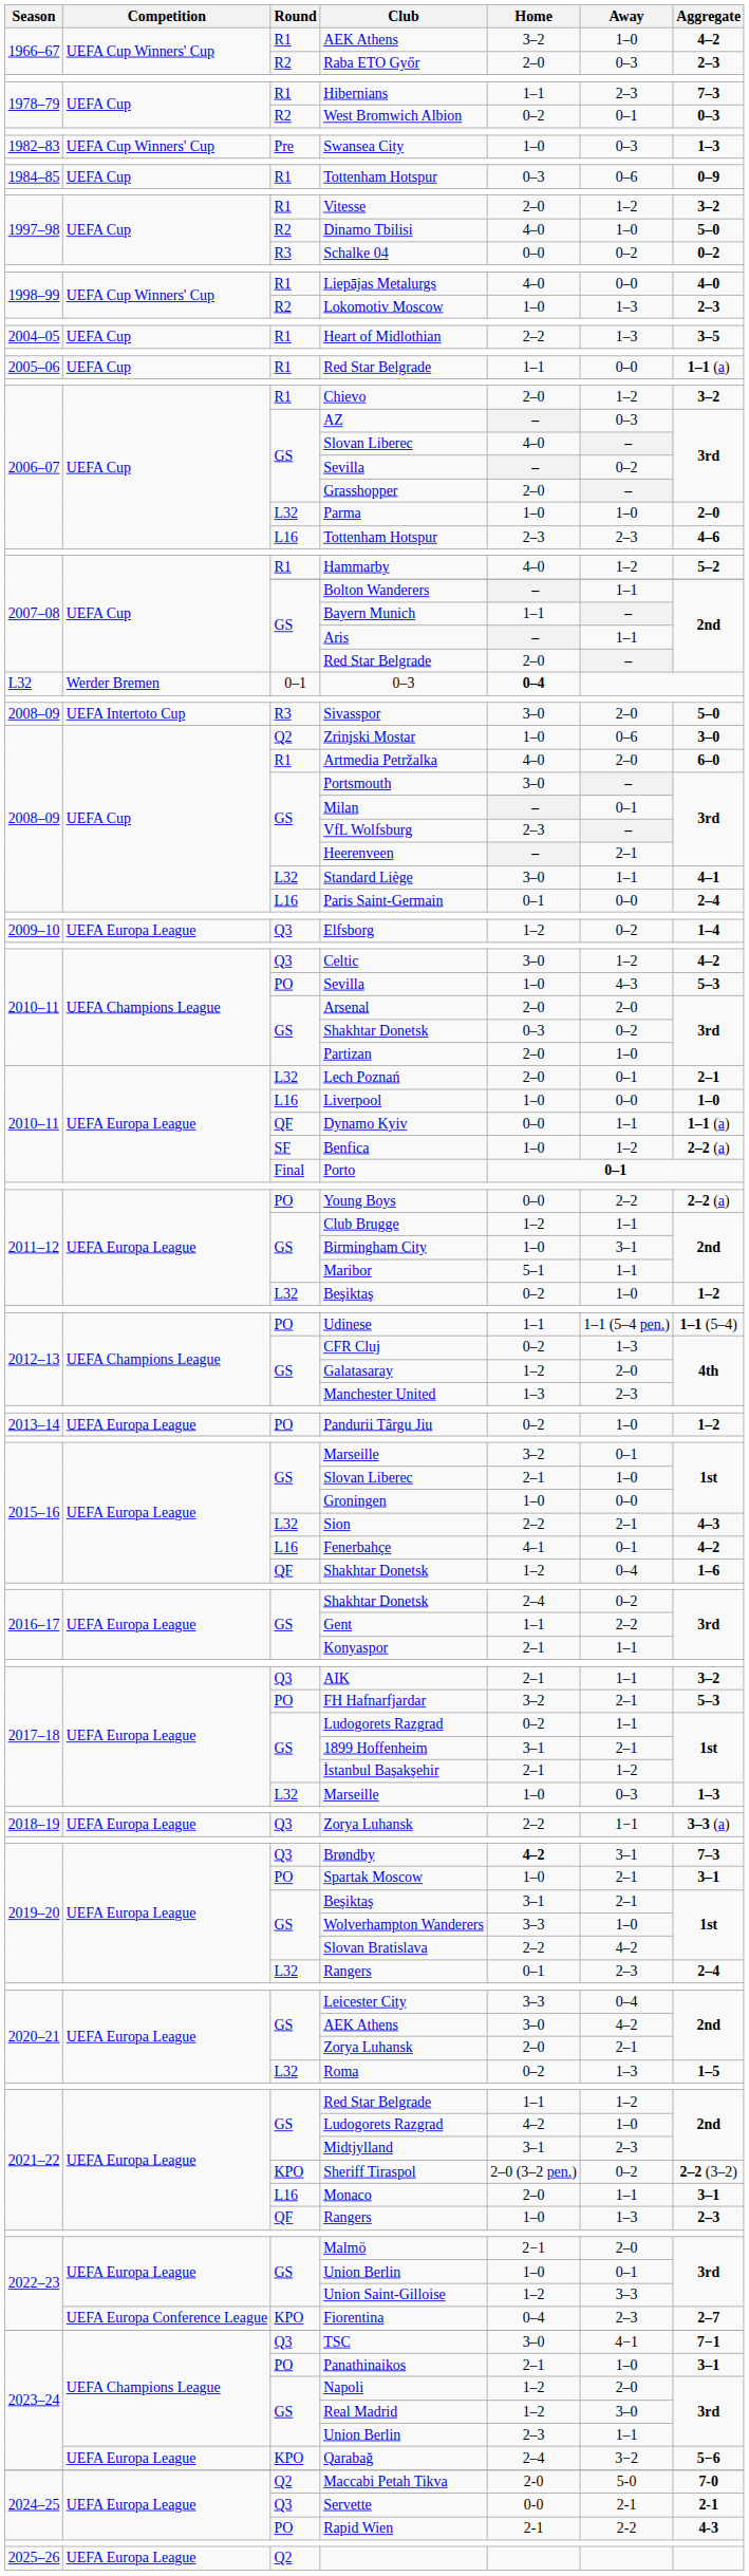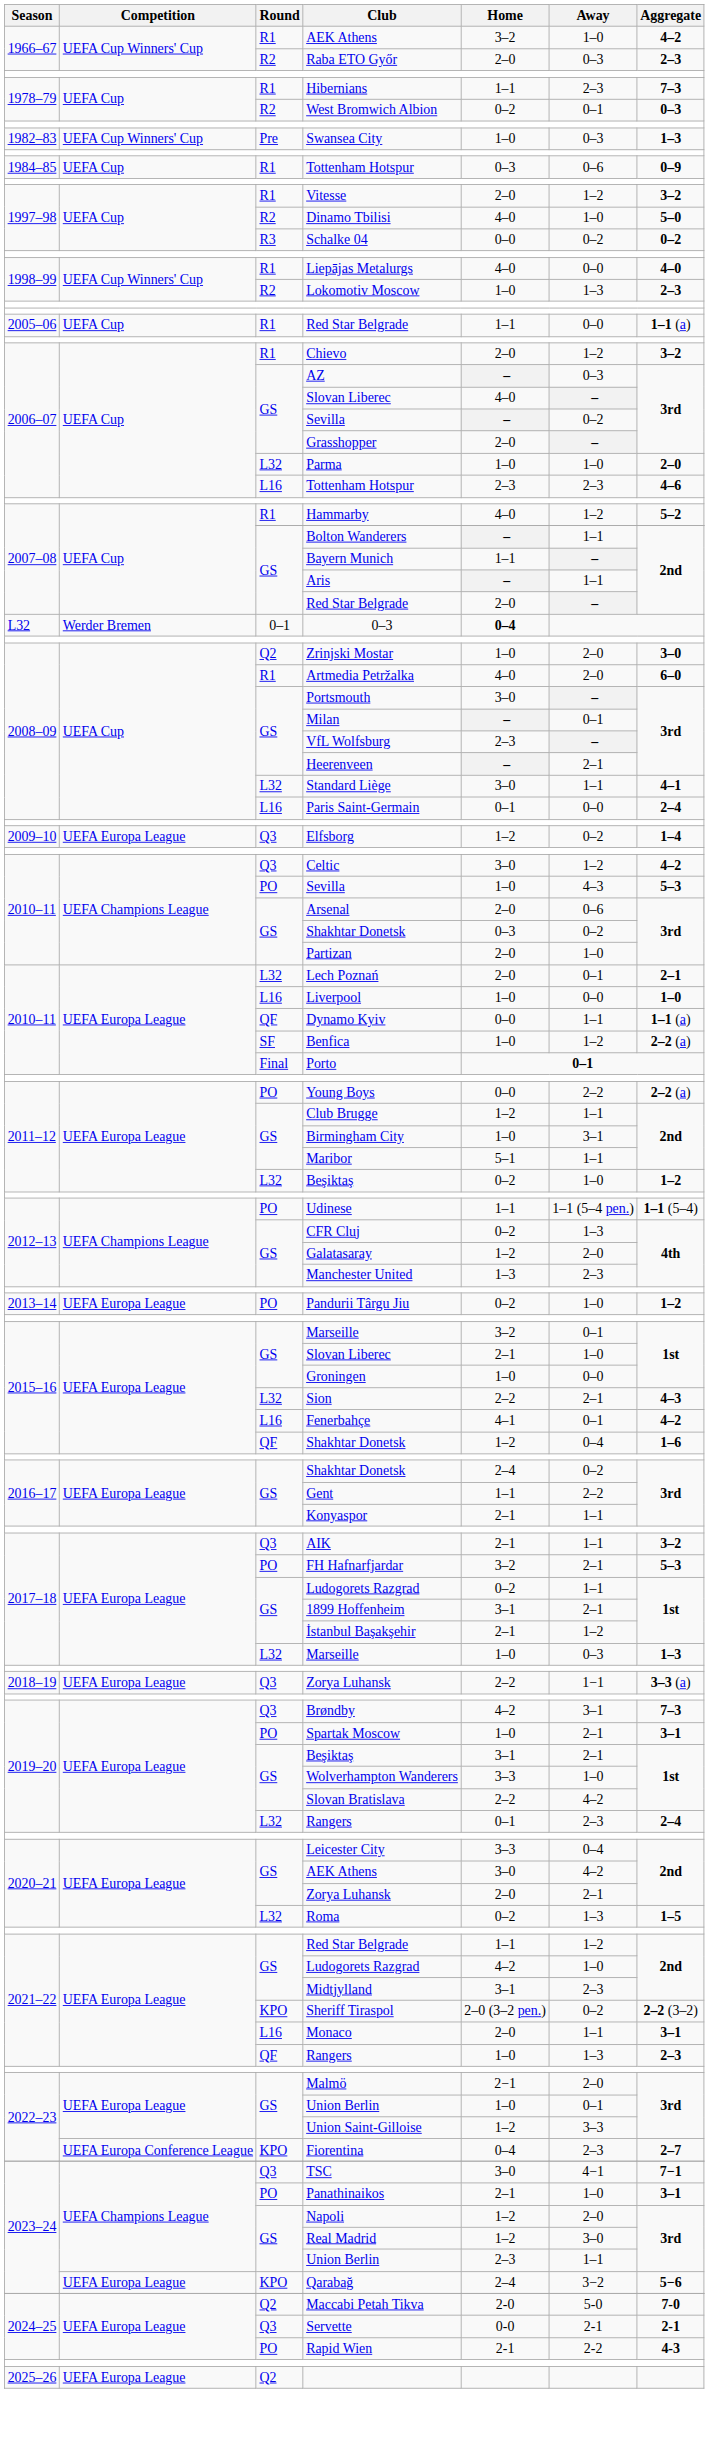- row: 2004–05 | UEFA Cup | R1 | Heart of Midlothian | 2–2 | 1–3 | 3–5
- row: 2008–09 | UEFA Intertoto Cup | R3 | Sivasspor | 3–0 | 2–0 | 5–0
Zrinjski Mostar | Away: 0–6 -> 2–0
Arsenal | Away: 2–0 -> 0–6
Brøndby | Home: bold -> normal
